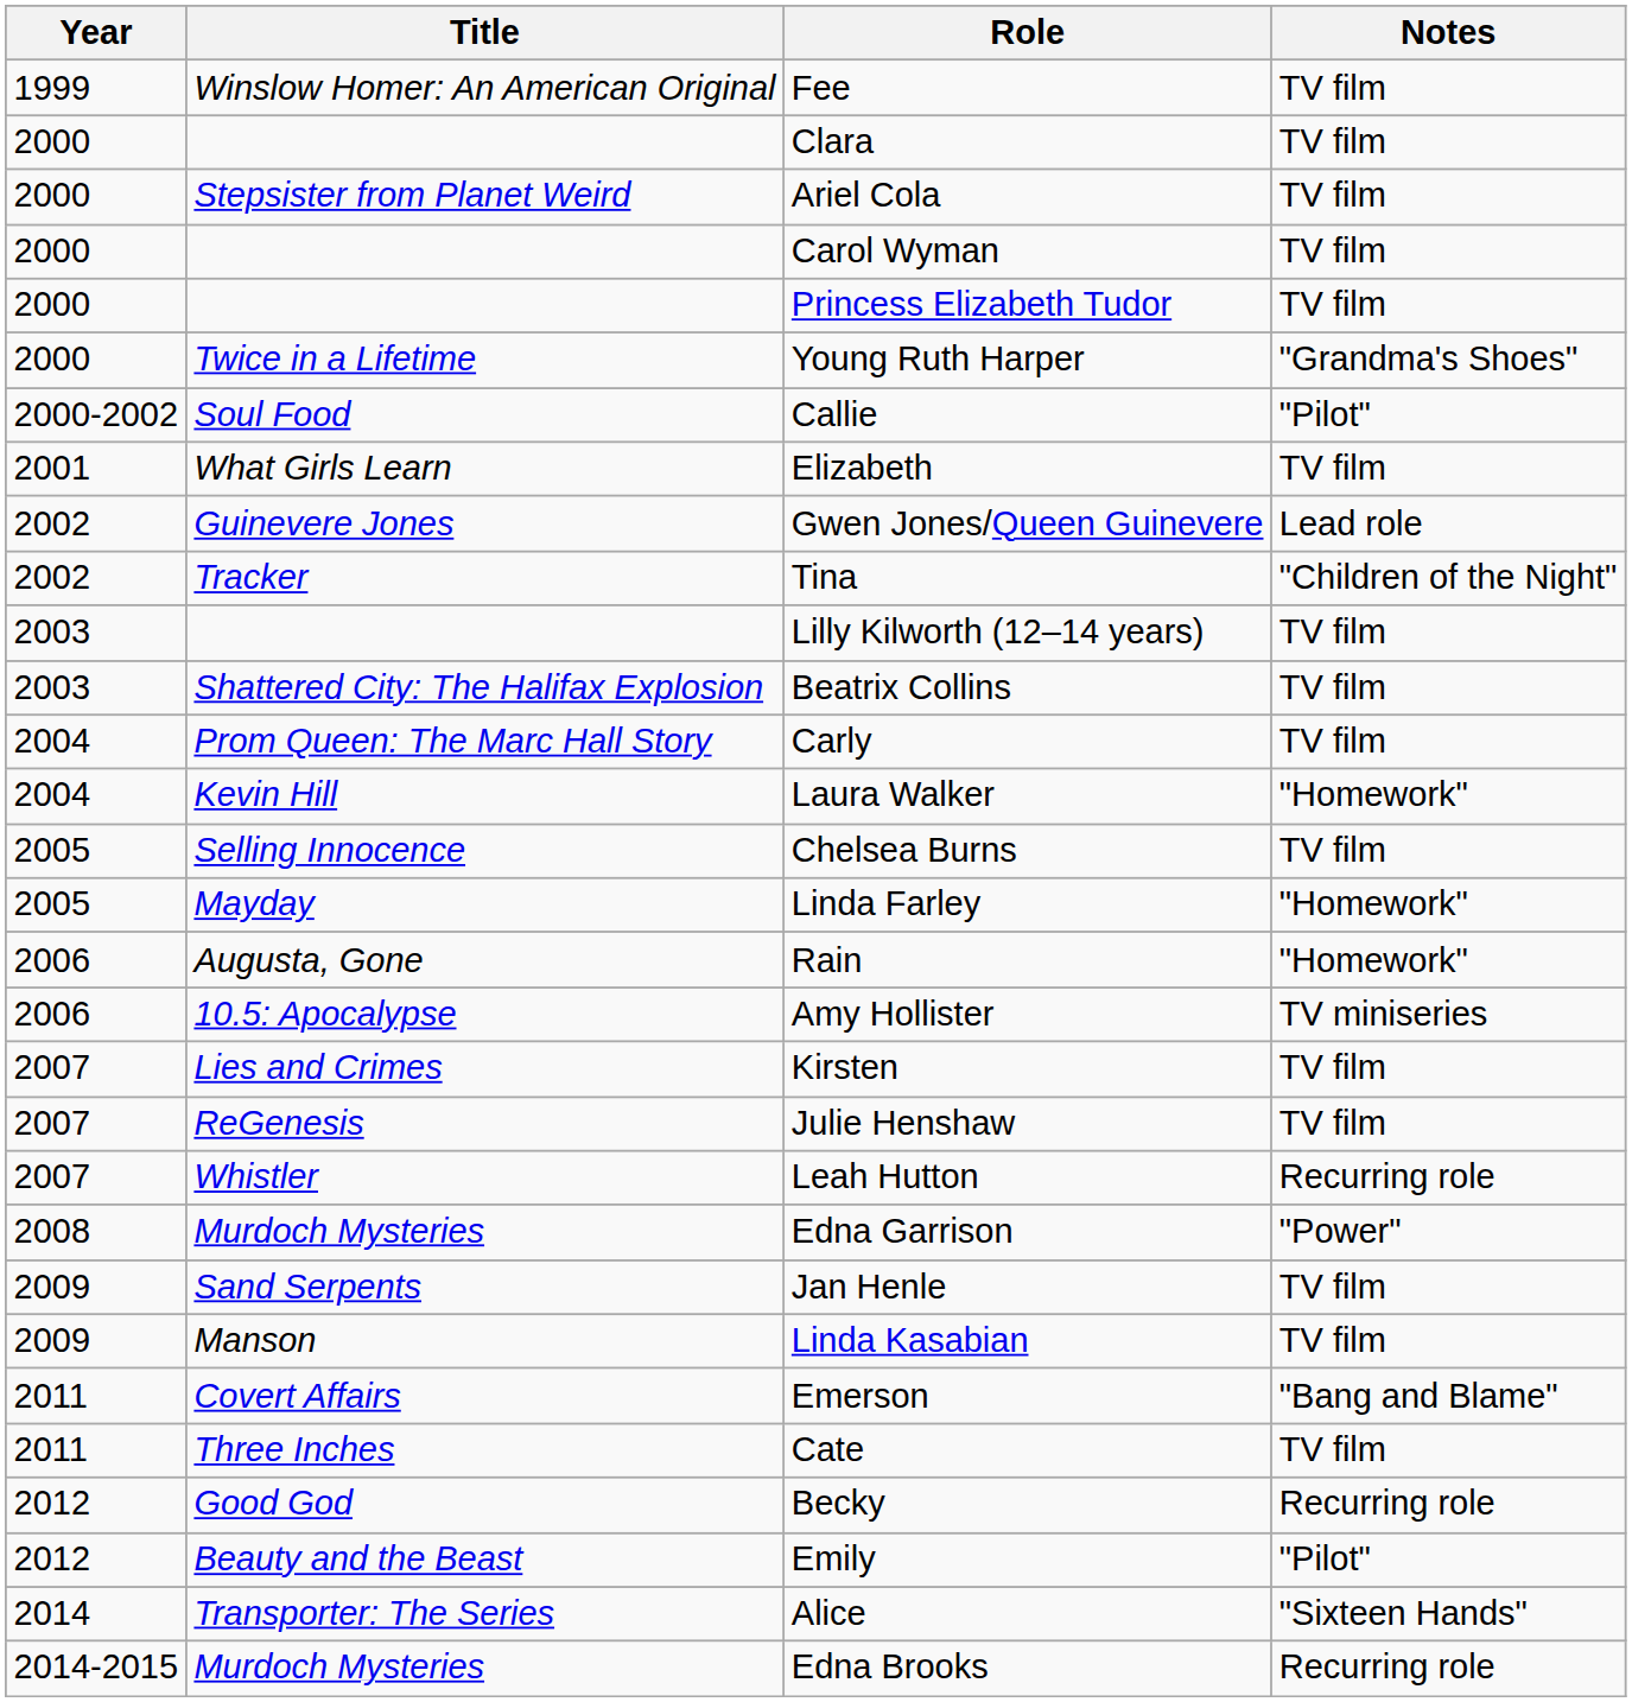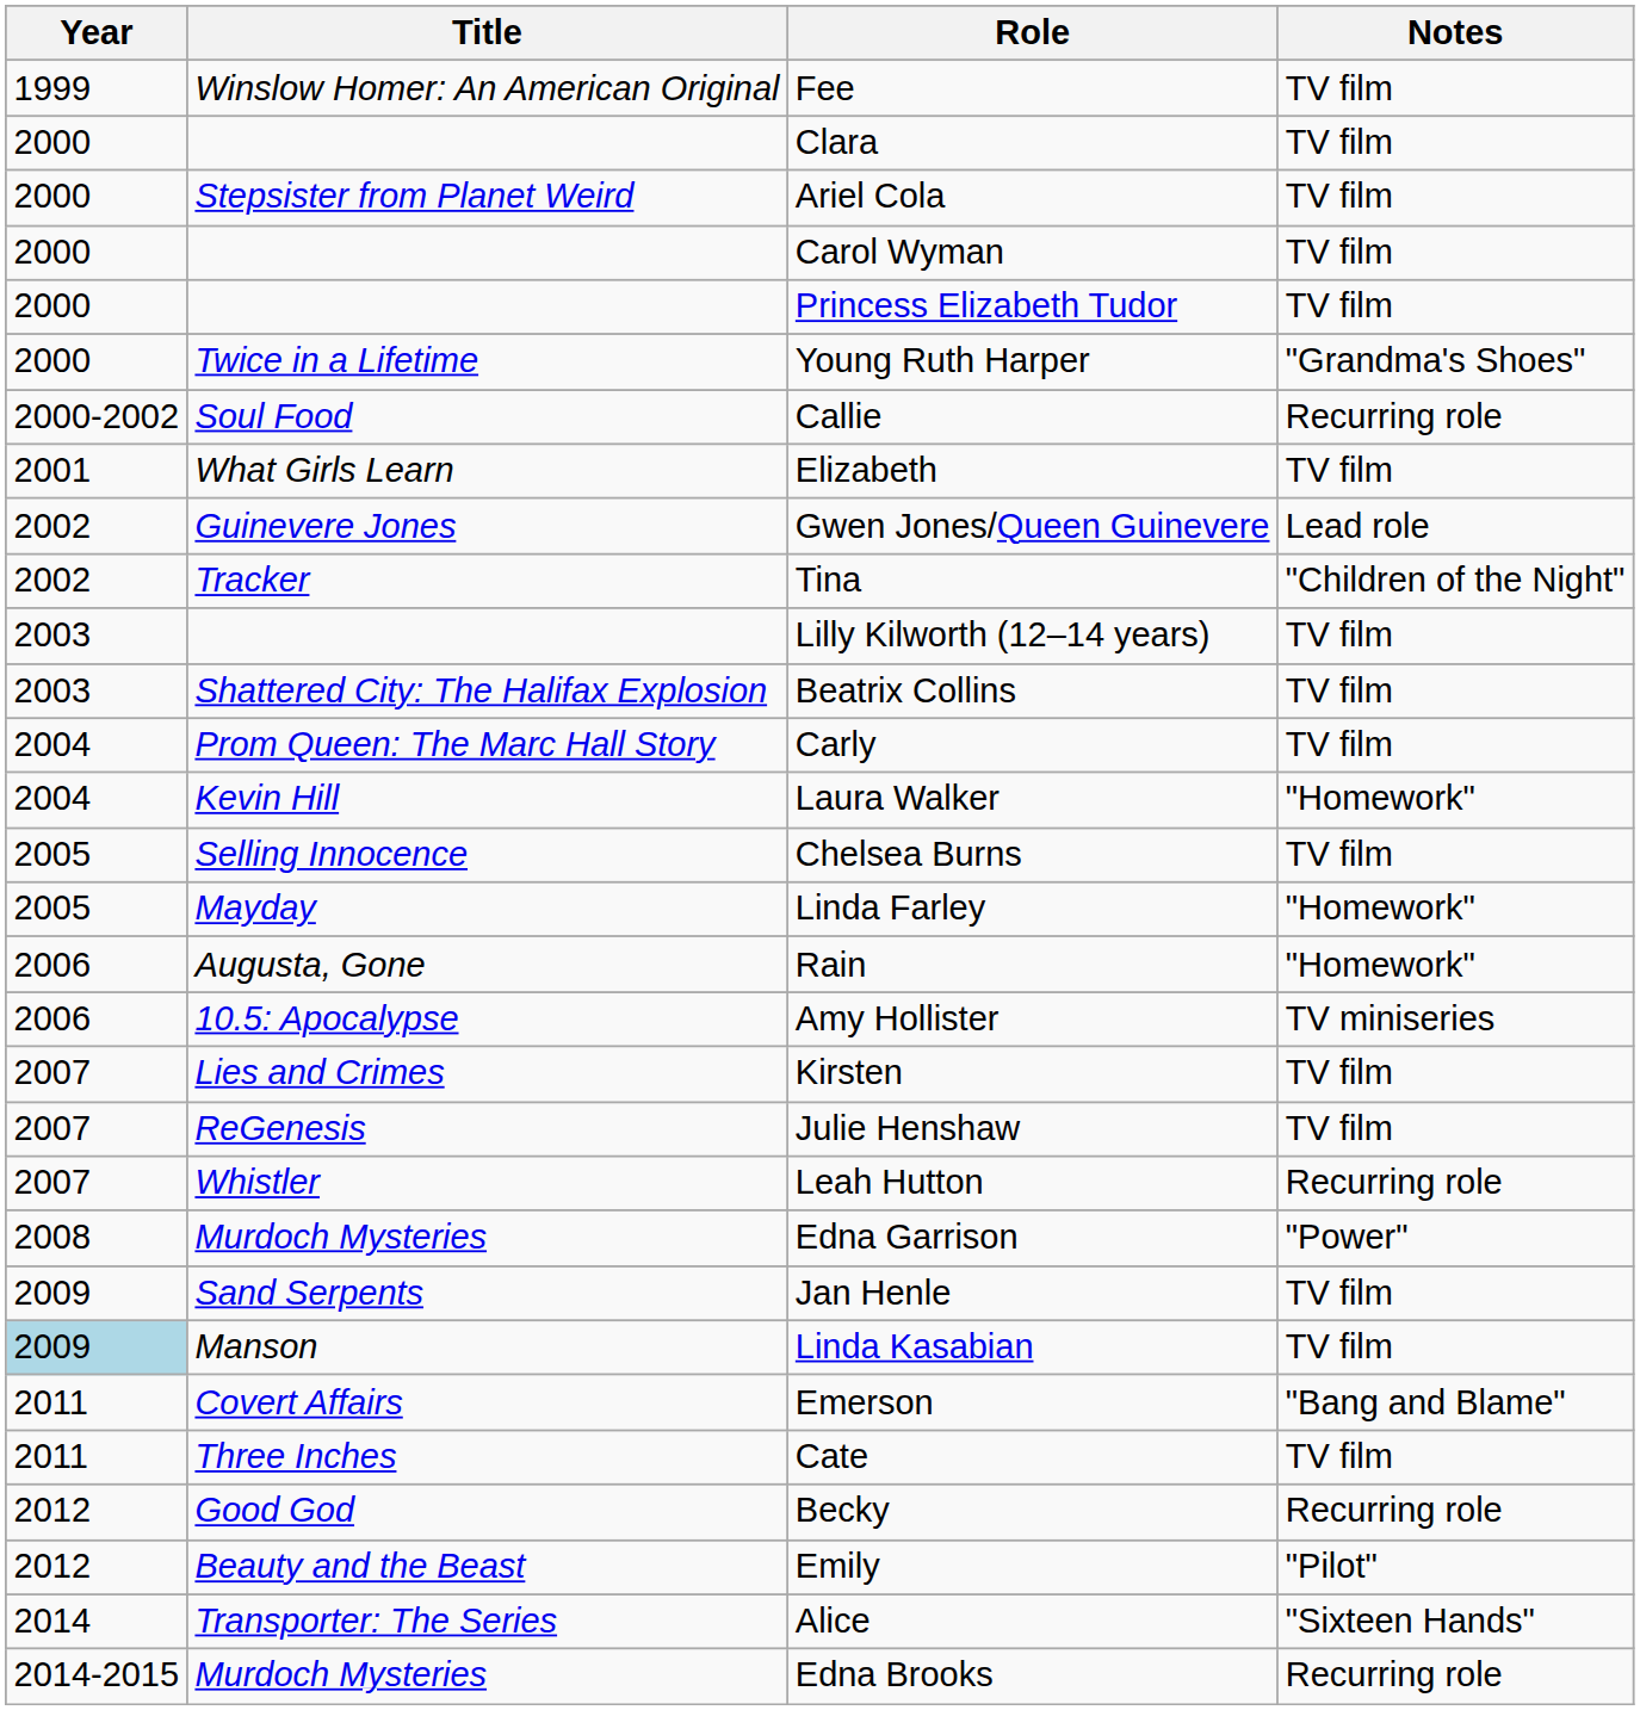Callie | Notes: "Pilot" -> Recurring role
Linda Kasabian | Year: no background -> lightblue background
